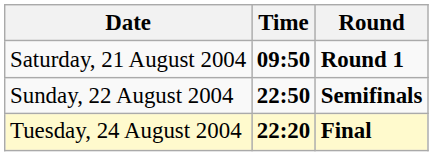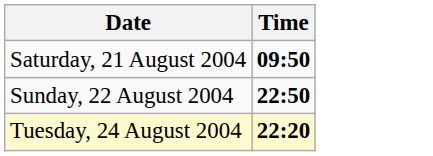- column: Round | Round 1 | Semifinals | Final
